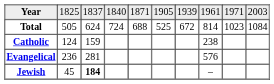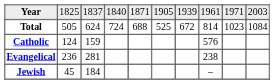Catholic | column 8: 238 -> 576
Evangelical | column 8: 576 -> 238
Jewish | column 3: bold -> normal
